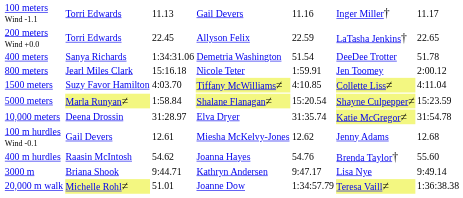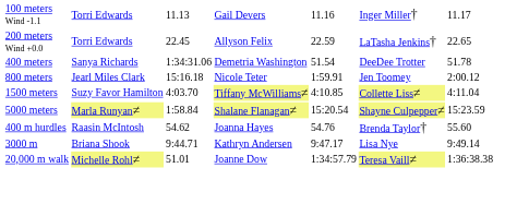- row: 10,000 meters | Deena Drossin | 31:28.97 | Elva Dryer | 31:35.74 | Katie McGregor≠ | 31:54.78
- row: 100 m hurdles Wind -0.1 | Gail Devers | 12.61 | Miesha McKelvy-Jones | 12.62 | Jenny Adams | 12.68
